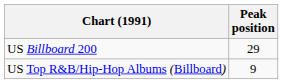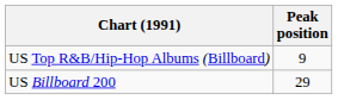rows swapped: US Billboard 200 <-> US Top R&B/Hip-Hop Albums (Billboard)
